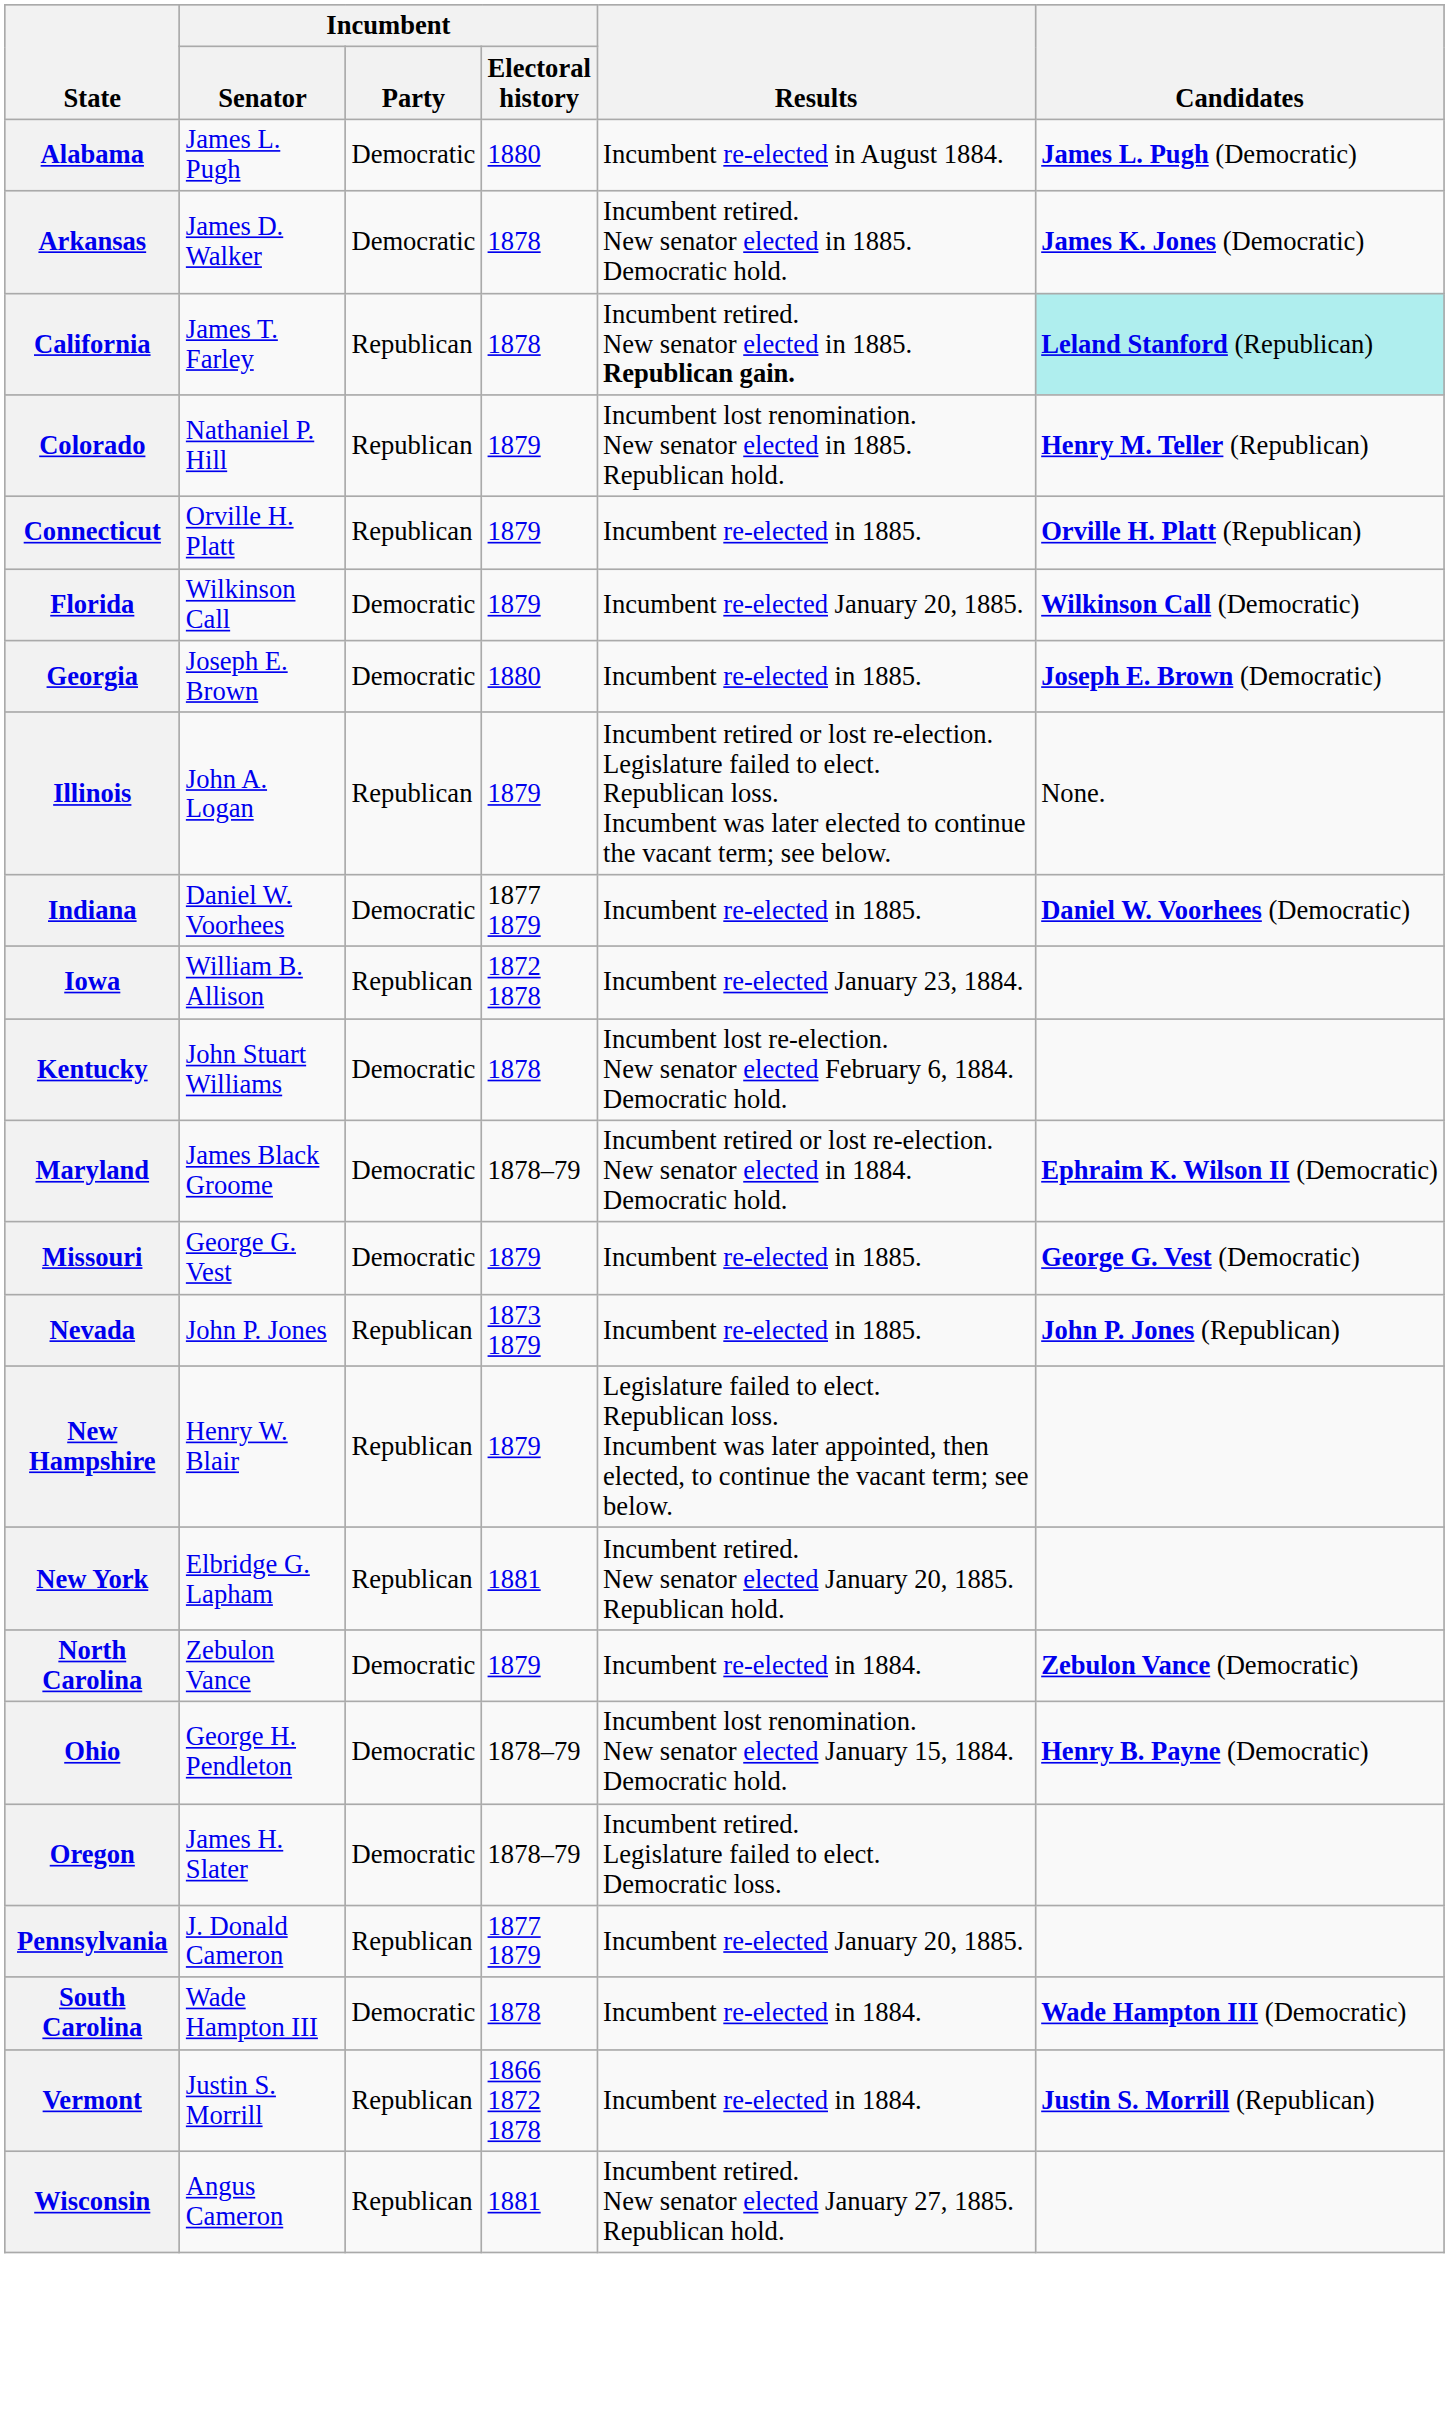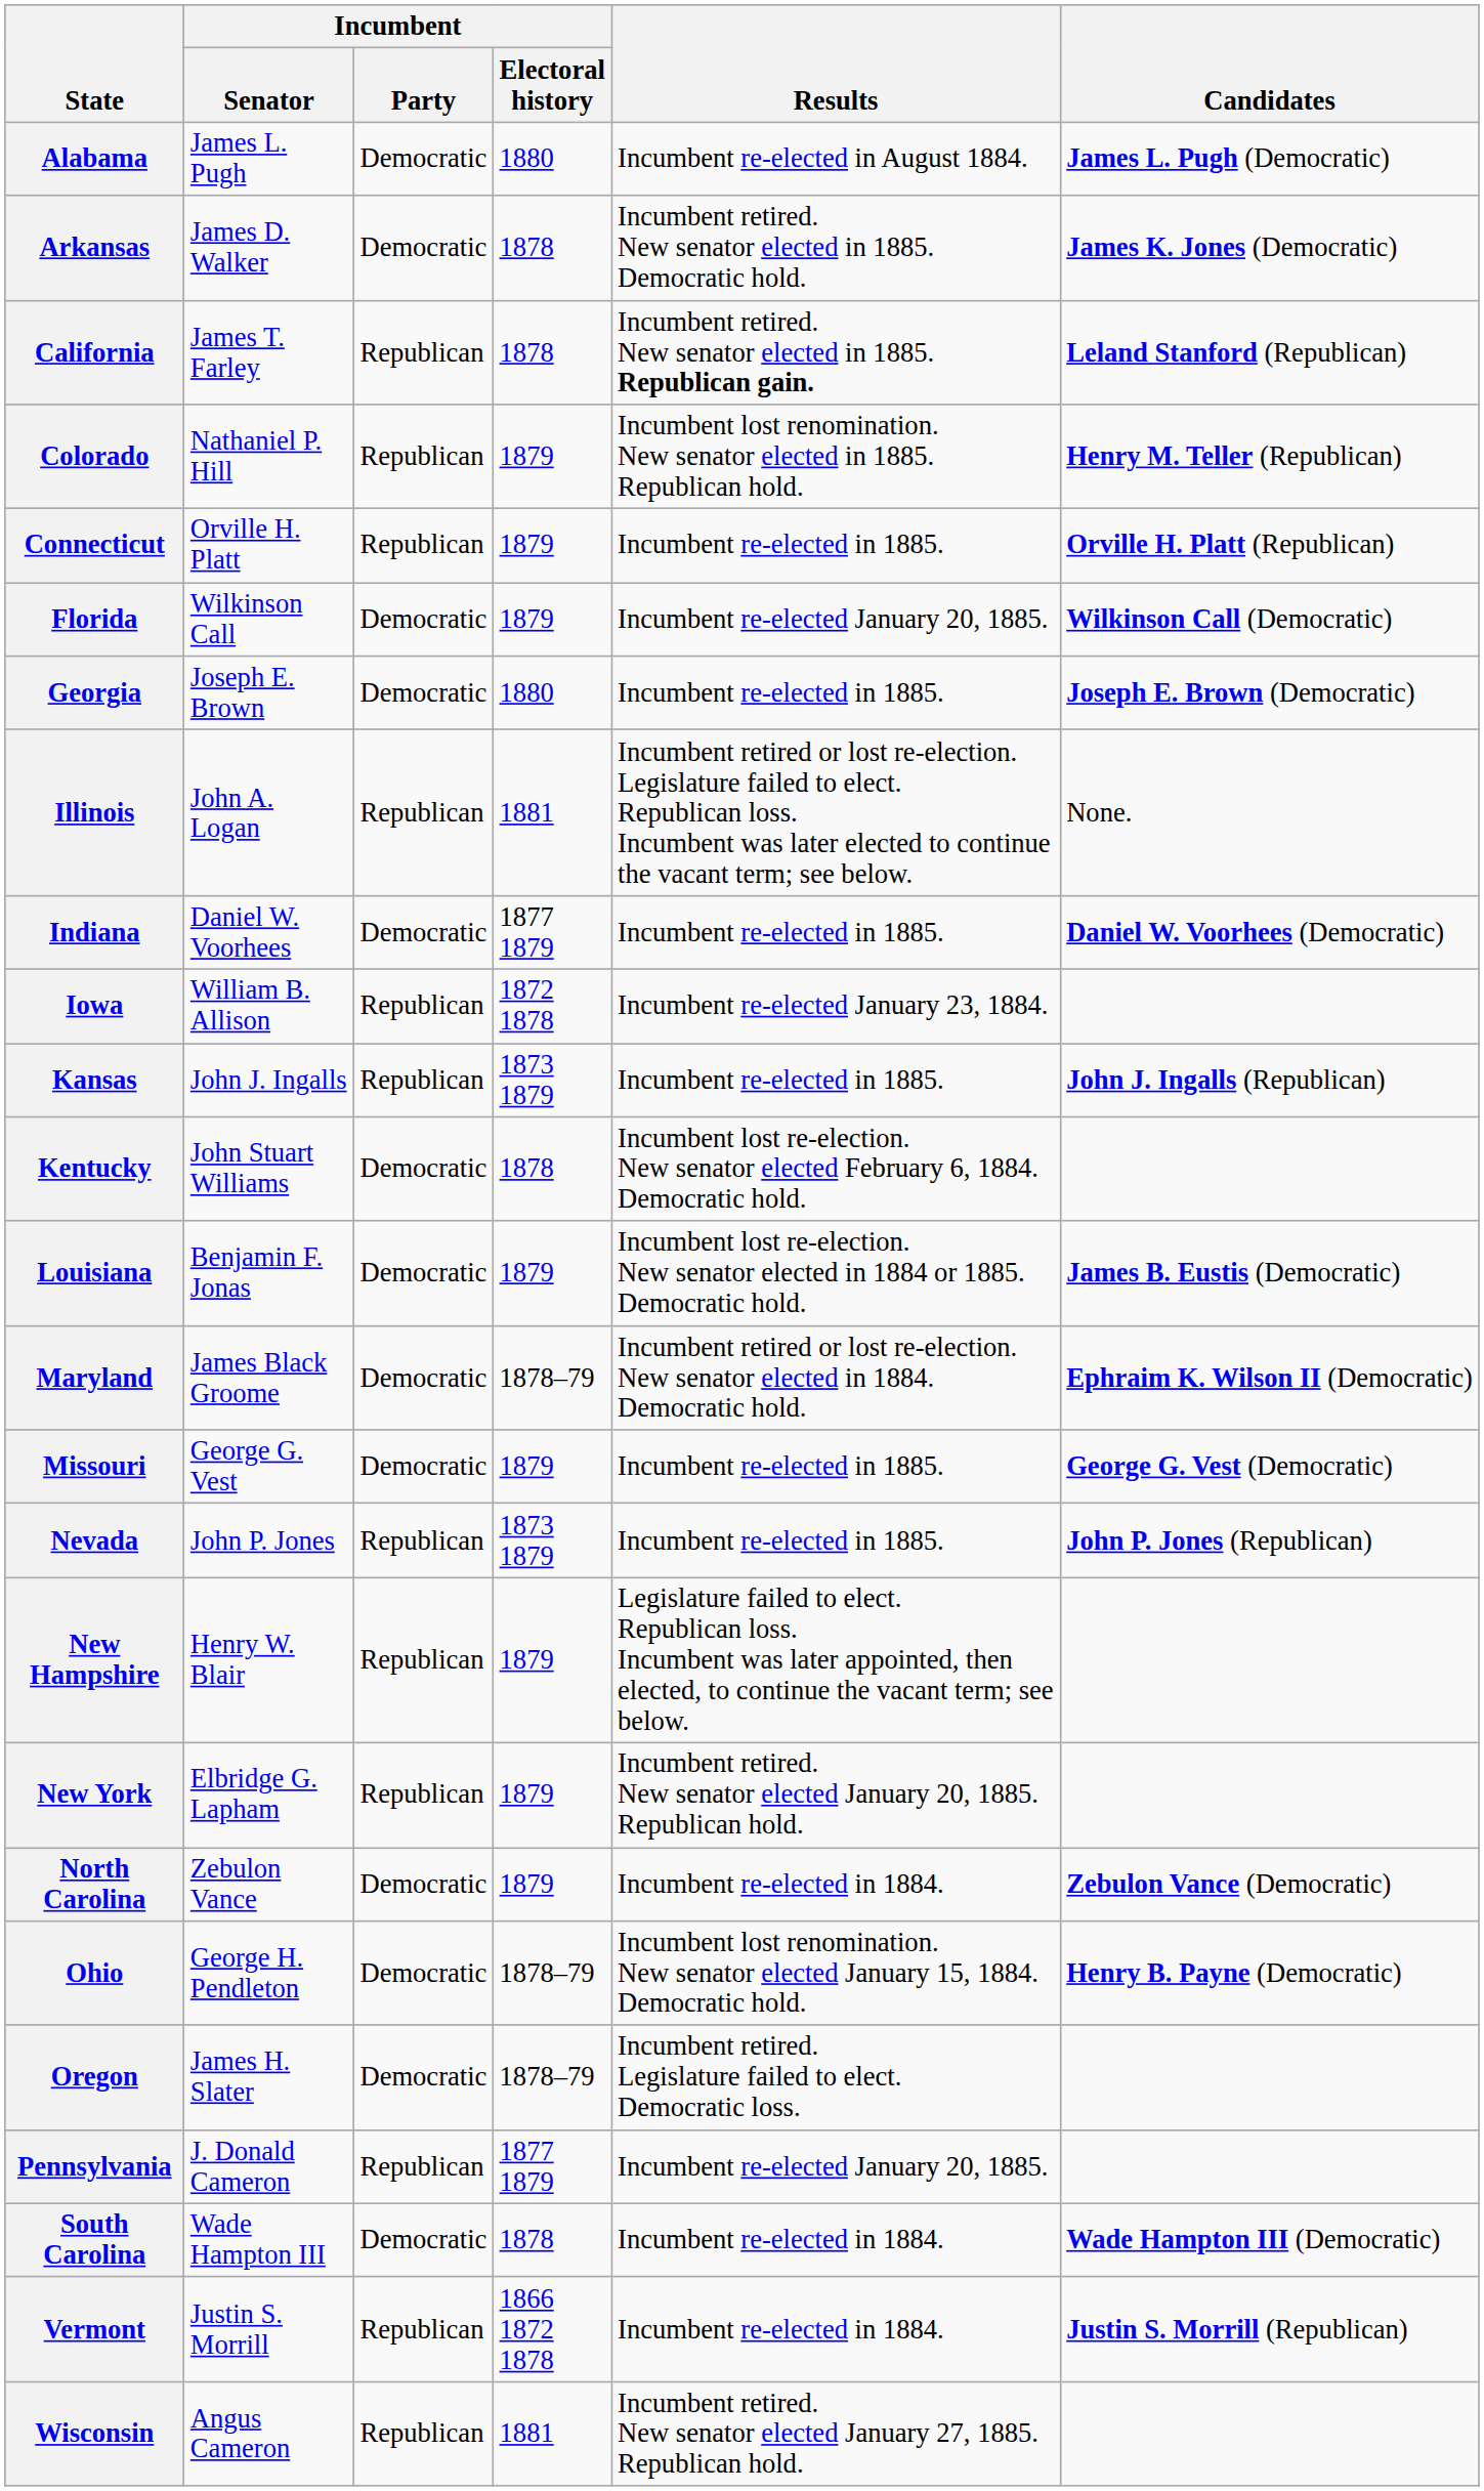California | Candidates: paleturquoise background -> no background
Illinois | Incumbent / Electoral history: 1879 -> 1881
+ row: Kansas | John J. Ingalls | Republican | 1873 1879 | Incumbent re-elected in 1885. | John J. Ingalls (Republican)
+ row: Louisiana | Benjamin F. Jonas | Democratic | 1879 | Incumbent lost re-election. New senator elected in 1884 or 1885. Democratic hold. | James B. Eustis (Democratic)
New York | Incumbent / Electoral history: 1881 -> 1879
